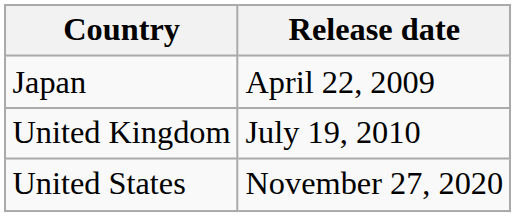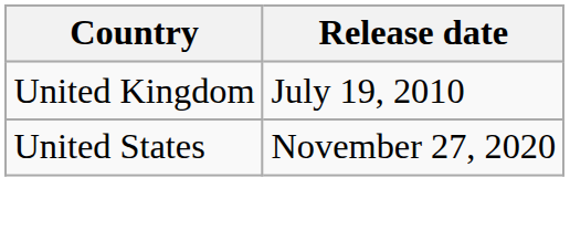- row: Japan | April 22, 2009
